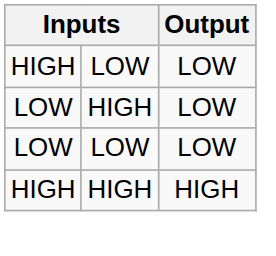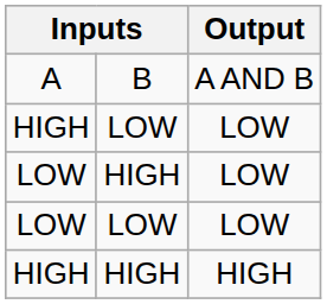+ row: A | B | A AND B
